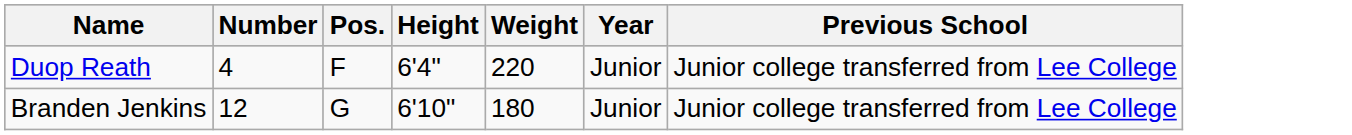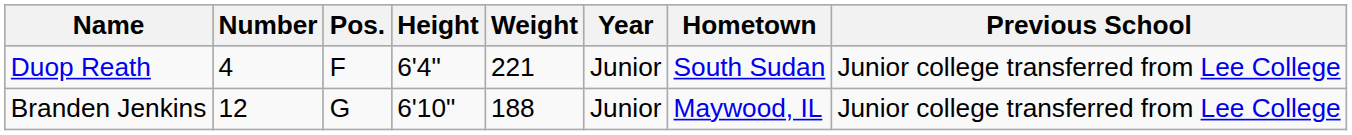+ column: Hometown | South Sudan | Maywood, IL
Duop Reath | Weight: 220 -> 221
Branden Jenkins | Weight: 180 -> 188
